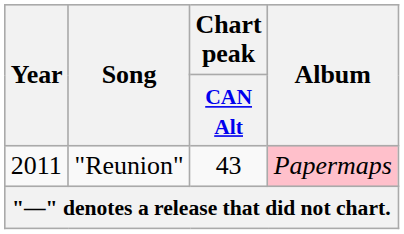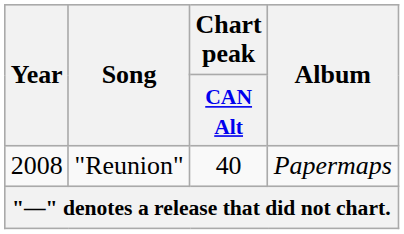"Reunion" | Year: 2011 -> 2008
"Reunion" | Chart peak / CAN Alt: 43 -> 40
"Reunion" | Album: pink background -> no background
